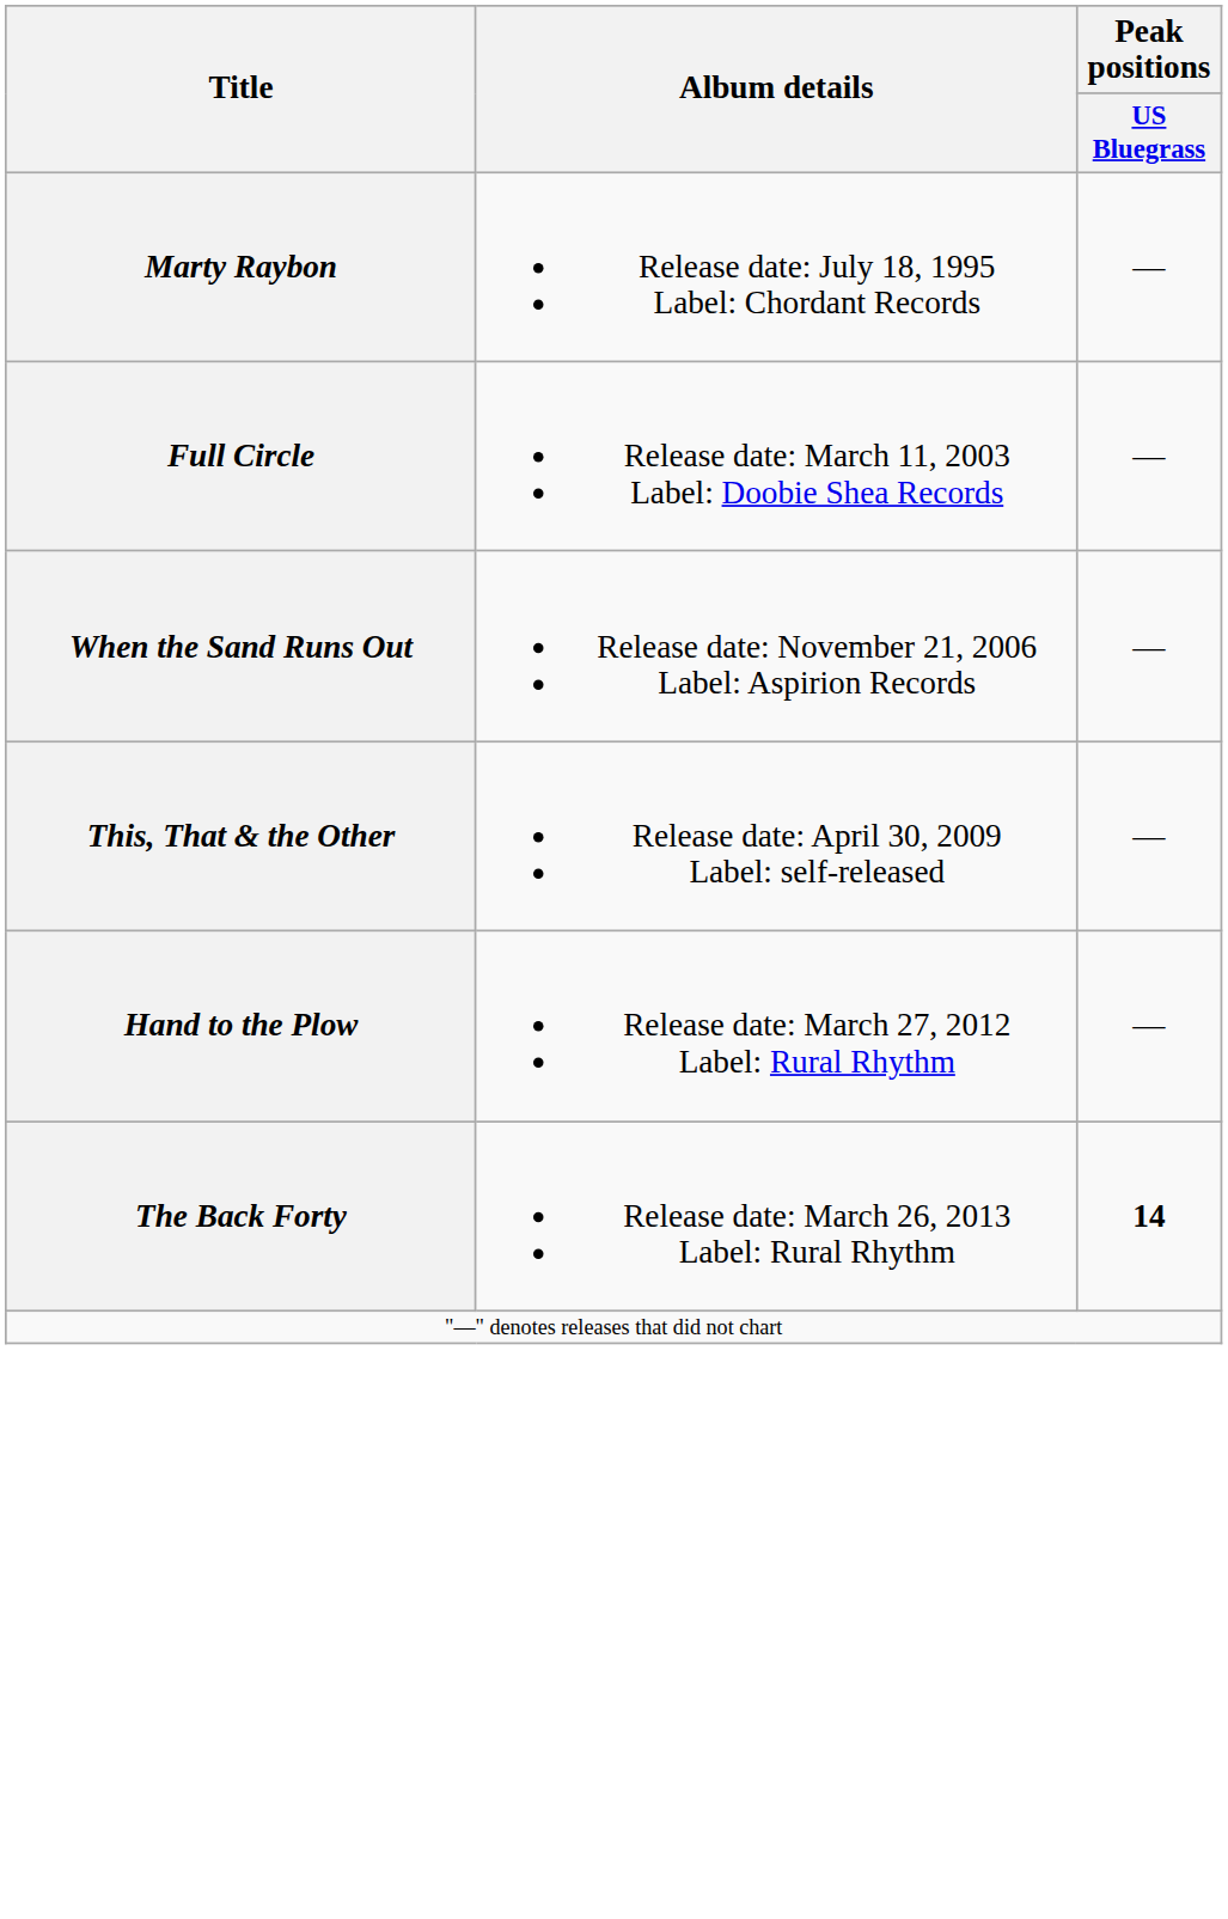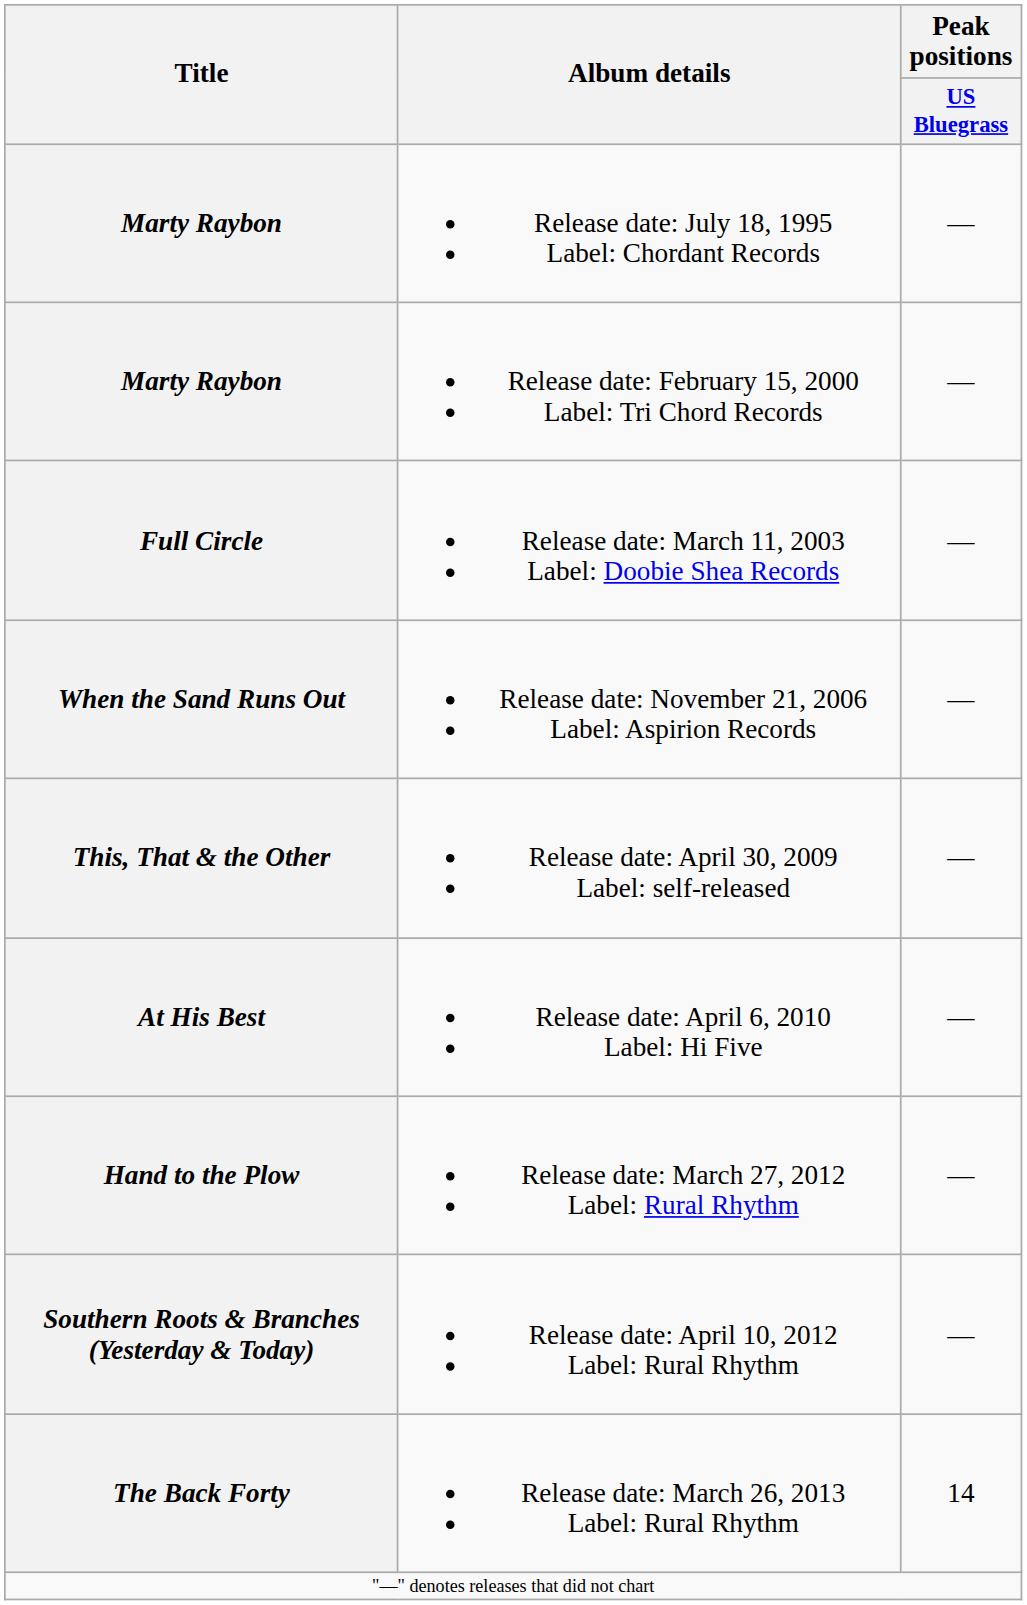+ row: Marty Raybon | Release date: February 15, 2000 Label: Tri Chord Records | —
+ row: At His Best | Release date: April 6, 2010 Label: Hi Five | —
+ row: Southern Roots & Branches (Yesterday & Today) | Release date: April 10, 2012 Label: Rural Rhythm | —
Release date: March 26, 2013 Label: Rural Rhythm | Peak positions / US Bluegrass: bold -> normal
